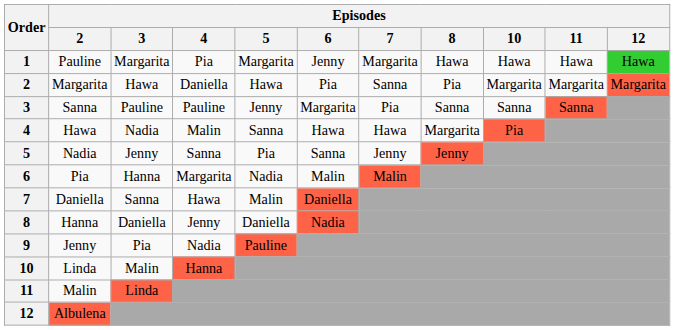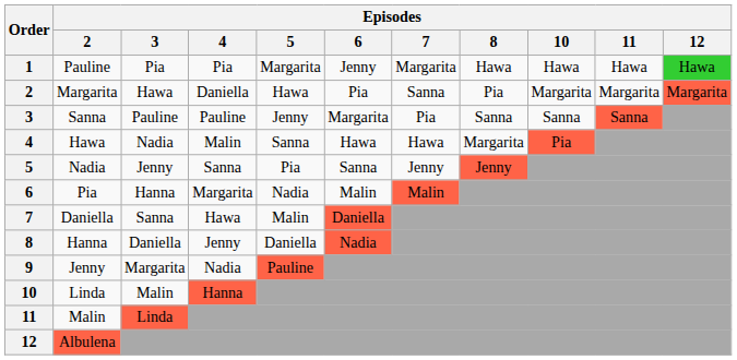1 | Episodes / 3: Margarita -> Pia
9 | Episodes / 3: Pia -> Margarita
